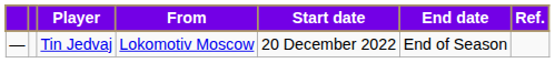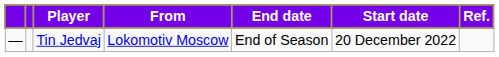columns swapped: Start date <-> End date
